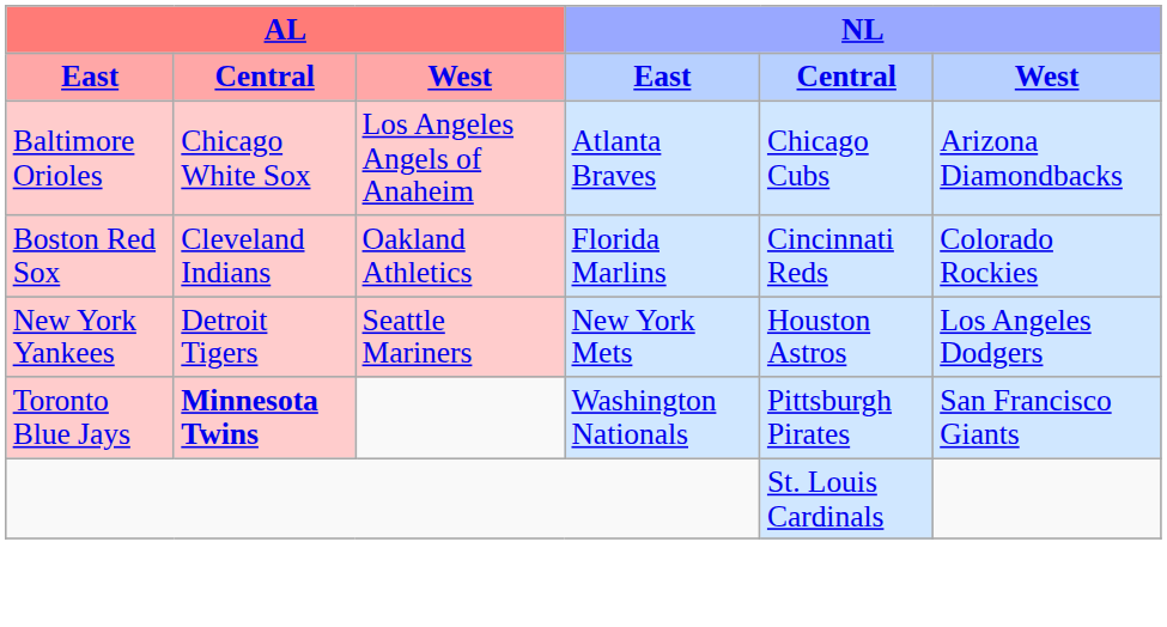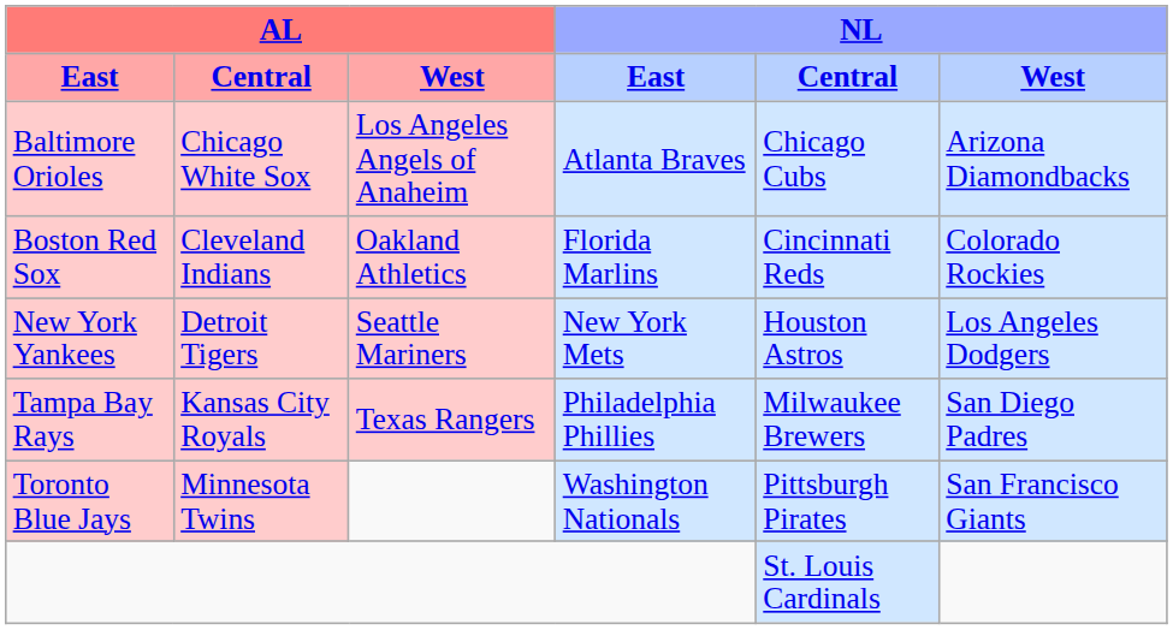+ row: Tampa Bay Rays | Kansas City Royals | Texas Rangers | Philadelphia Phillies | Milwaukee Brewers | San Diego Padres
Toronto Blue Jays | AL / Central: bold -> normal
